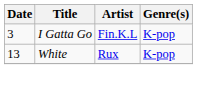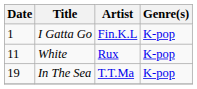I Gatta Go | Date: 3 -> 1
White | Date: 13 -> 11
+ row: 19 | In The Sea | T.T.Ma | K-pop
